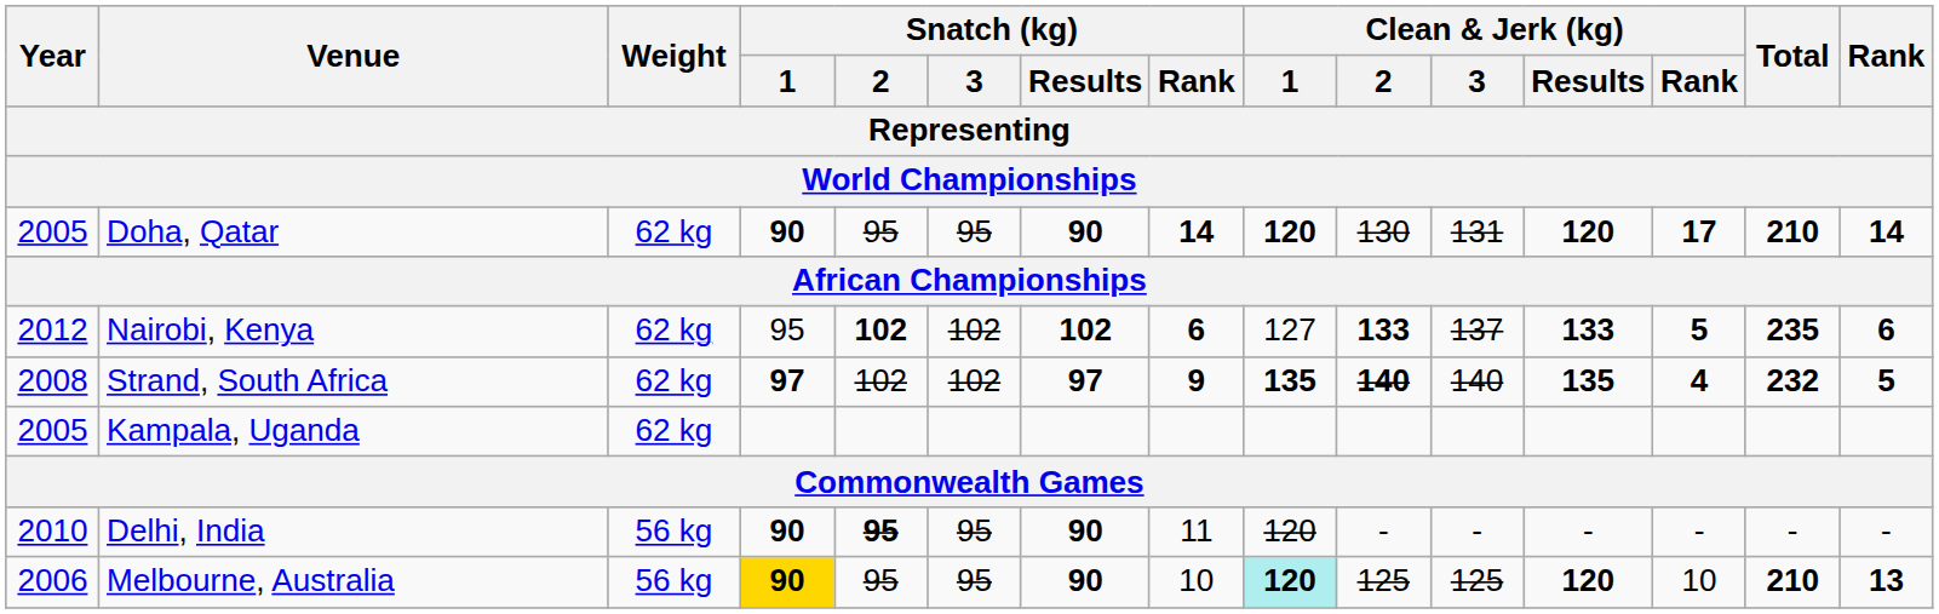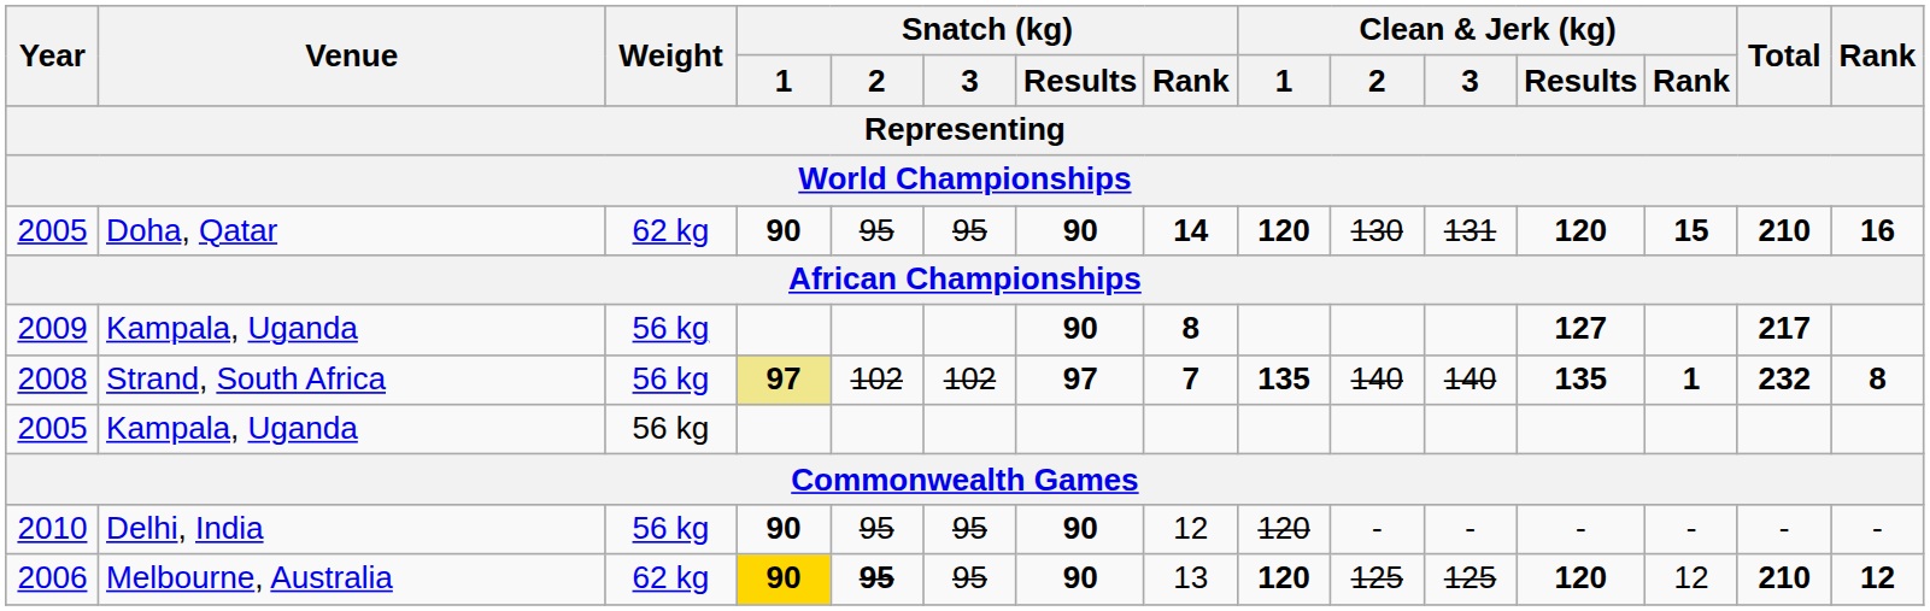2005 / Doha, Qatar | Clean & Jerk (kg) / Rank: 17 -> 15
2005 / Doha, Qatar | Rank: 14 -> 16
- row: 2012 | Nairobi, Kenya | 62 kg | 95 | 102 | 102 | 102 | 6 | 127 | 133 | 137 | 133 | 5 | 235 | 6
+ row: 2009 | Kampala, Uganda | 56 kg | 90 | 8 | 127 | 217
2008 | Weight: 62 kg -> 56 kg
2008 | Snatch (kg) / 1: no background -> khaki background
2008 | Snatch (kg) / Rank: 9 -> 7
2008 | Clean & Jerk (kg) / 2: bold -> normal
2008 | Clean & Jerk (kg) / Rank: 4 -> 1
2008 | Rank: 5 -> 8
2005 / Kampala, Uganda | Weight: 62 kg -> 56 kg
2010 | Snatch (kg) / 2: bold -> normal
2010 | Snatch (kg) / Rank: 11 -> 12
2006 | Weight: 56 kg -> 62 kg
2006 | Snatch (kg) / 2: normal -> bold
2006 | Snatch (kg) / Rank: 10 -> 13
2006 | Clean & Jerk (kg) / 1: paleturquoise background -> no background
2006 | Clean & Jerk (kg) / Rank: 10 -> 12
2006 | Rank: 13 -> 12
